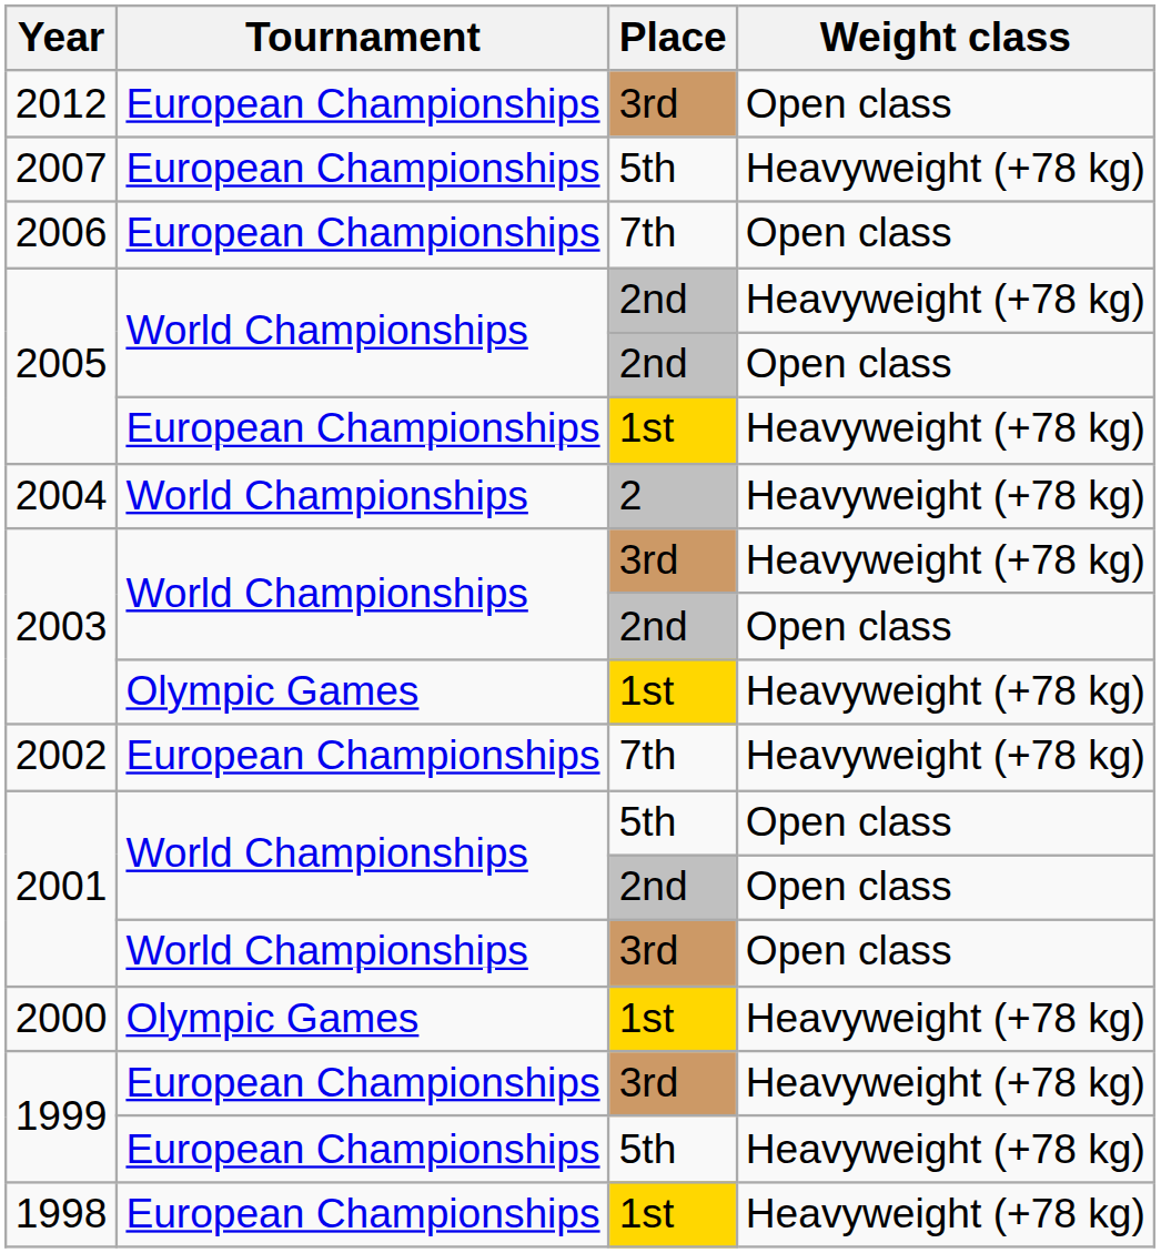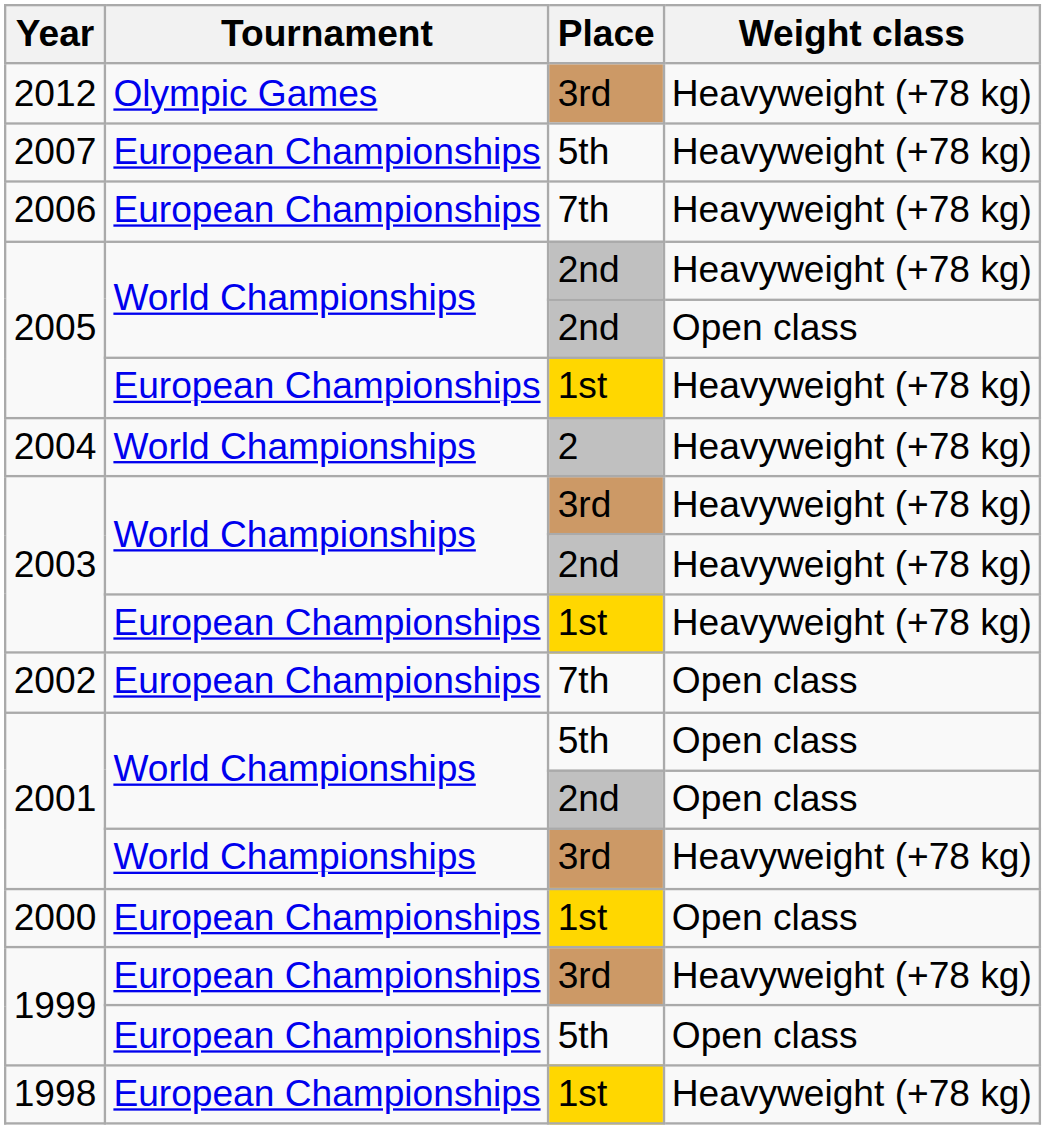2012 | Tournament: European Championships -> Olympic Games
2012 | Weight class: Open class -> Heavyweight (+78 kg)
2006 | Weight class: Open class -> Heavyweight (+78 kg)
2003 / 2nd | Weight class: Open class -> Heavyweight (+78 kg)
2003 / 1st | Tournament: Olympic Games -> European Championships
2002 | Weight class: Heavyweight (+78 kg) -> Open class
2001 / 3rd | Weight class: Open class -> Heavyweight (+78 kg)
2000 | Tournament: Olympic Games -> European Championships
2000 | Weight class: Heavyweight (+78 kg) -> Open class
1999 / 5th | Weight class: Heavyweight (+78 kg) -> Open class
